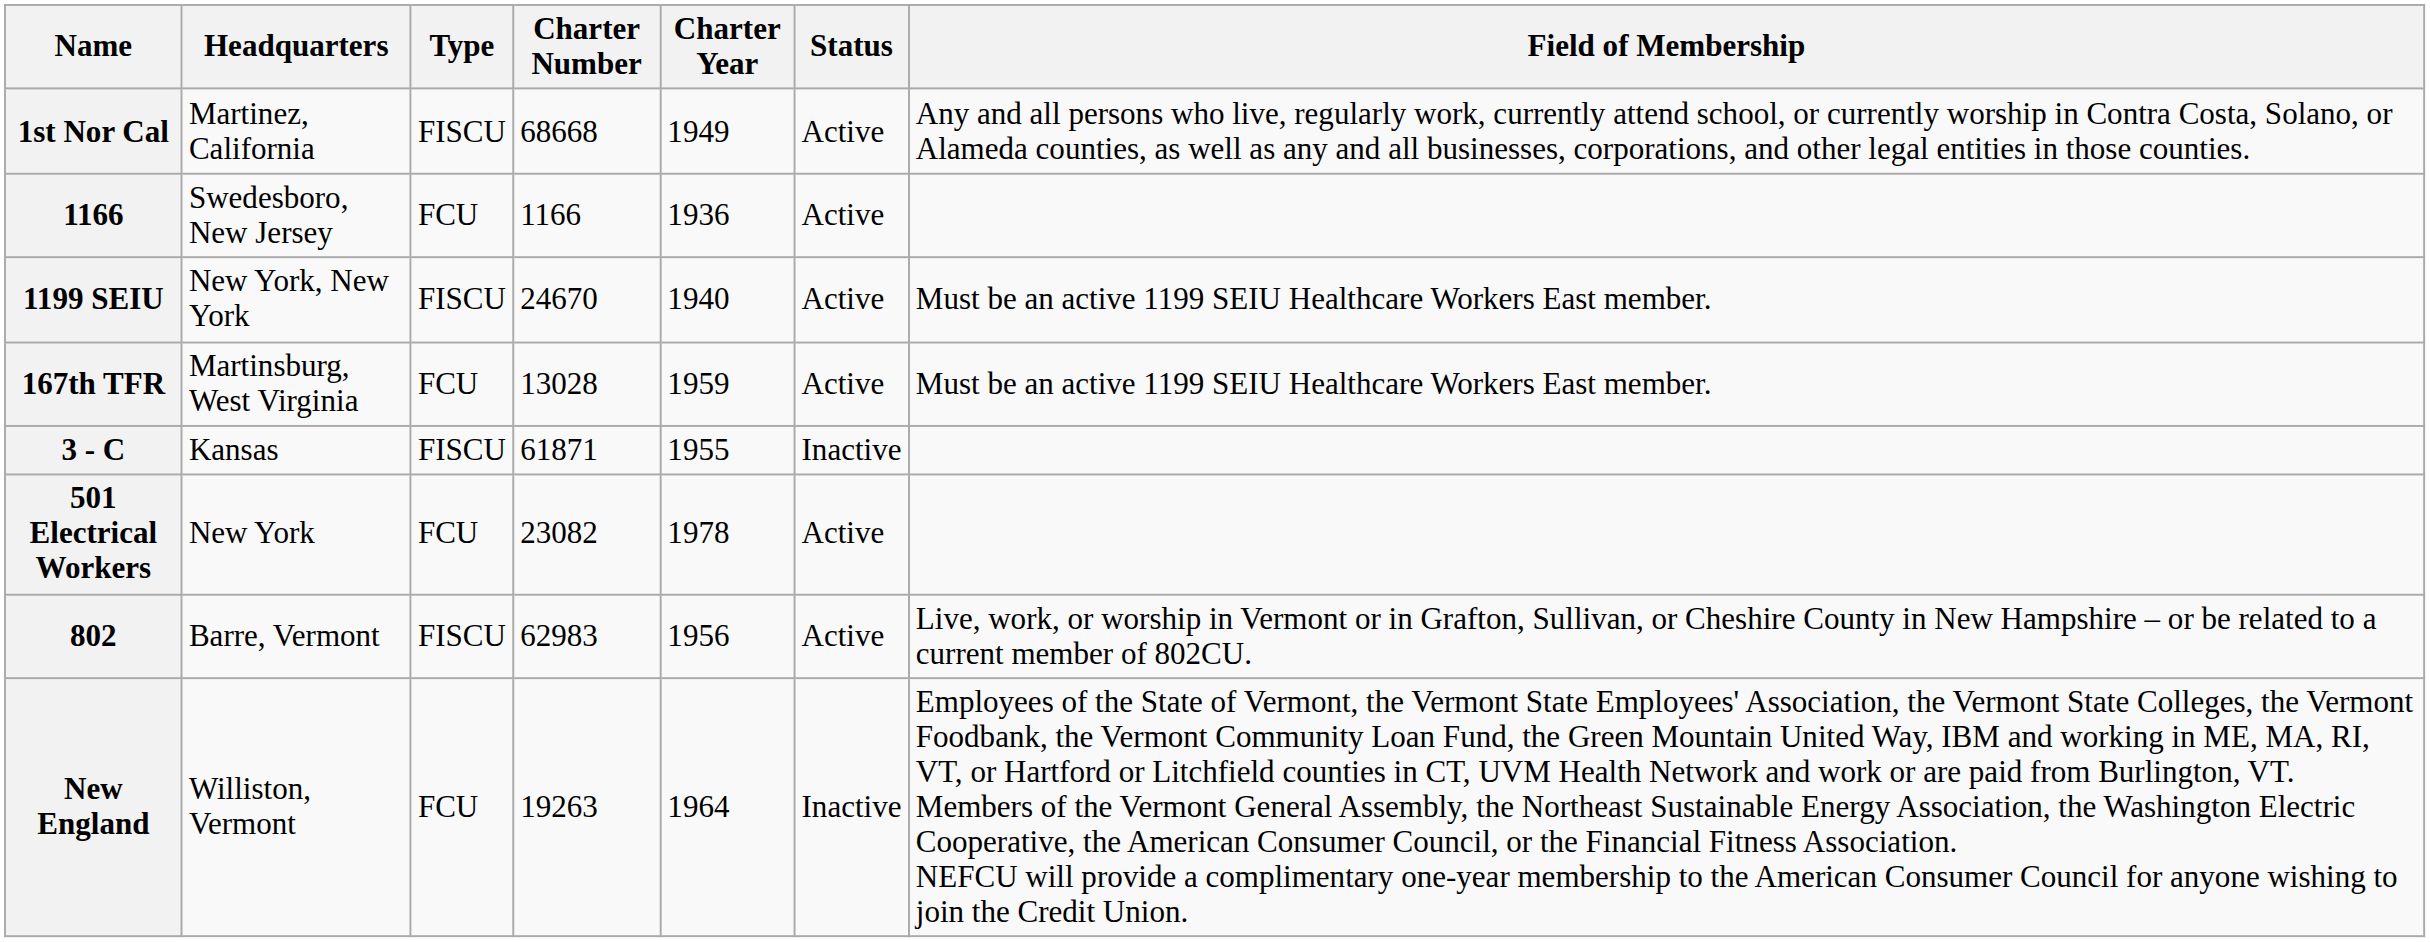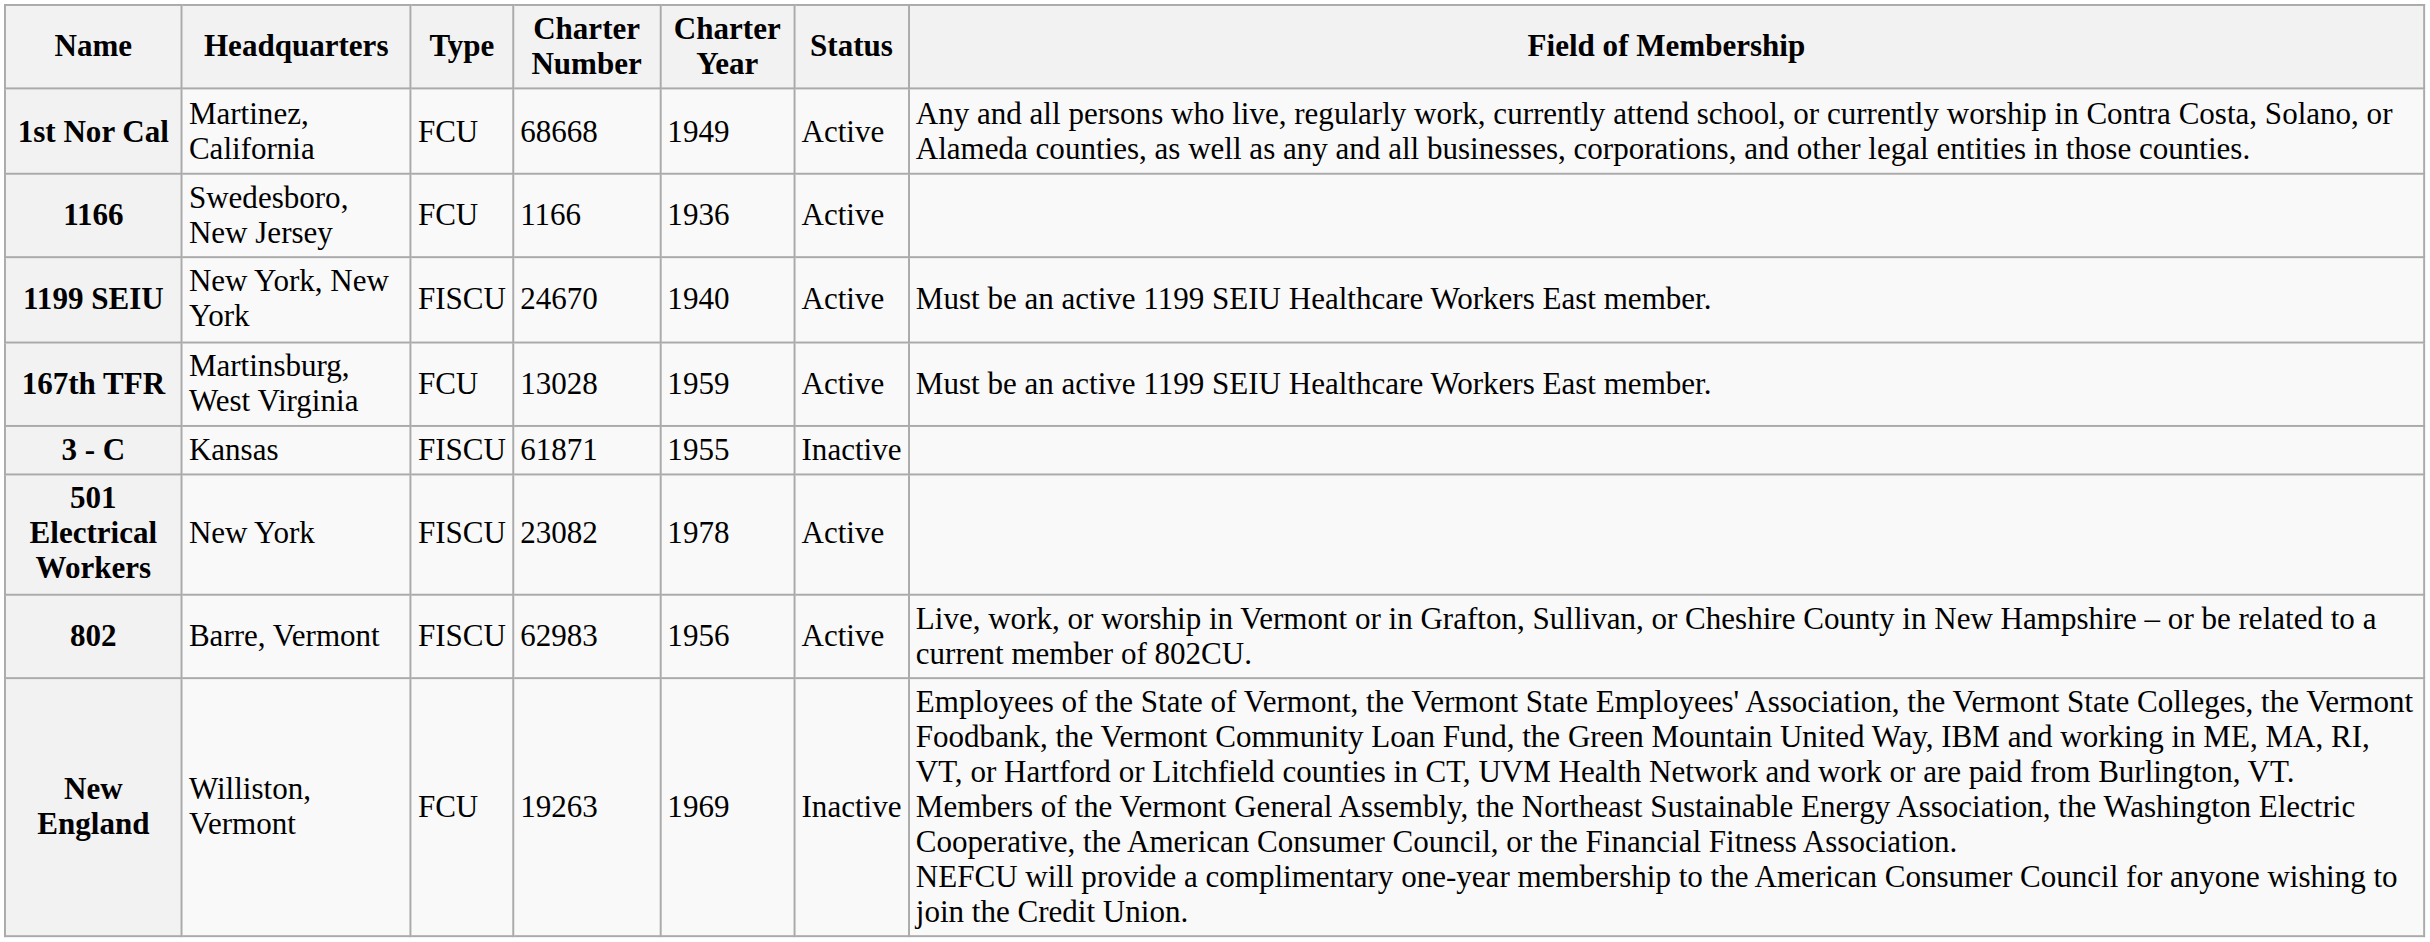1st Nor Cal | Type: FISCU -> FCU
501 Electrical Workers | Type: FCU -> FISCU
New England | Charter Year: 1964 -> 1969
